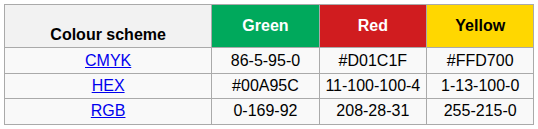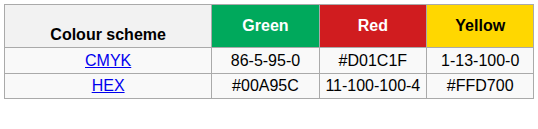CMYK | Yellow: #FFD700 -> 1-13-100-0
HEX | Yellow: 1-13-100-0 -> #FFD700
- row: RGB | 0-169-92 | 208-28-31 | 255-215-0
